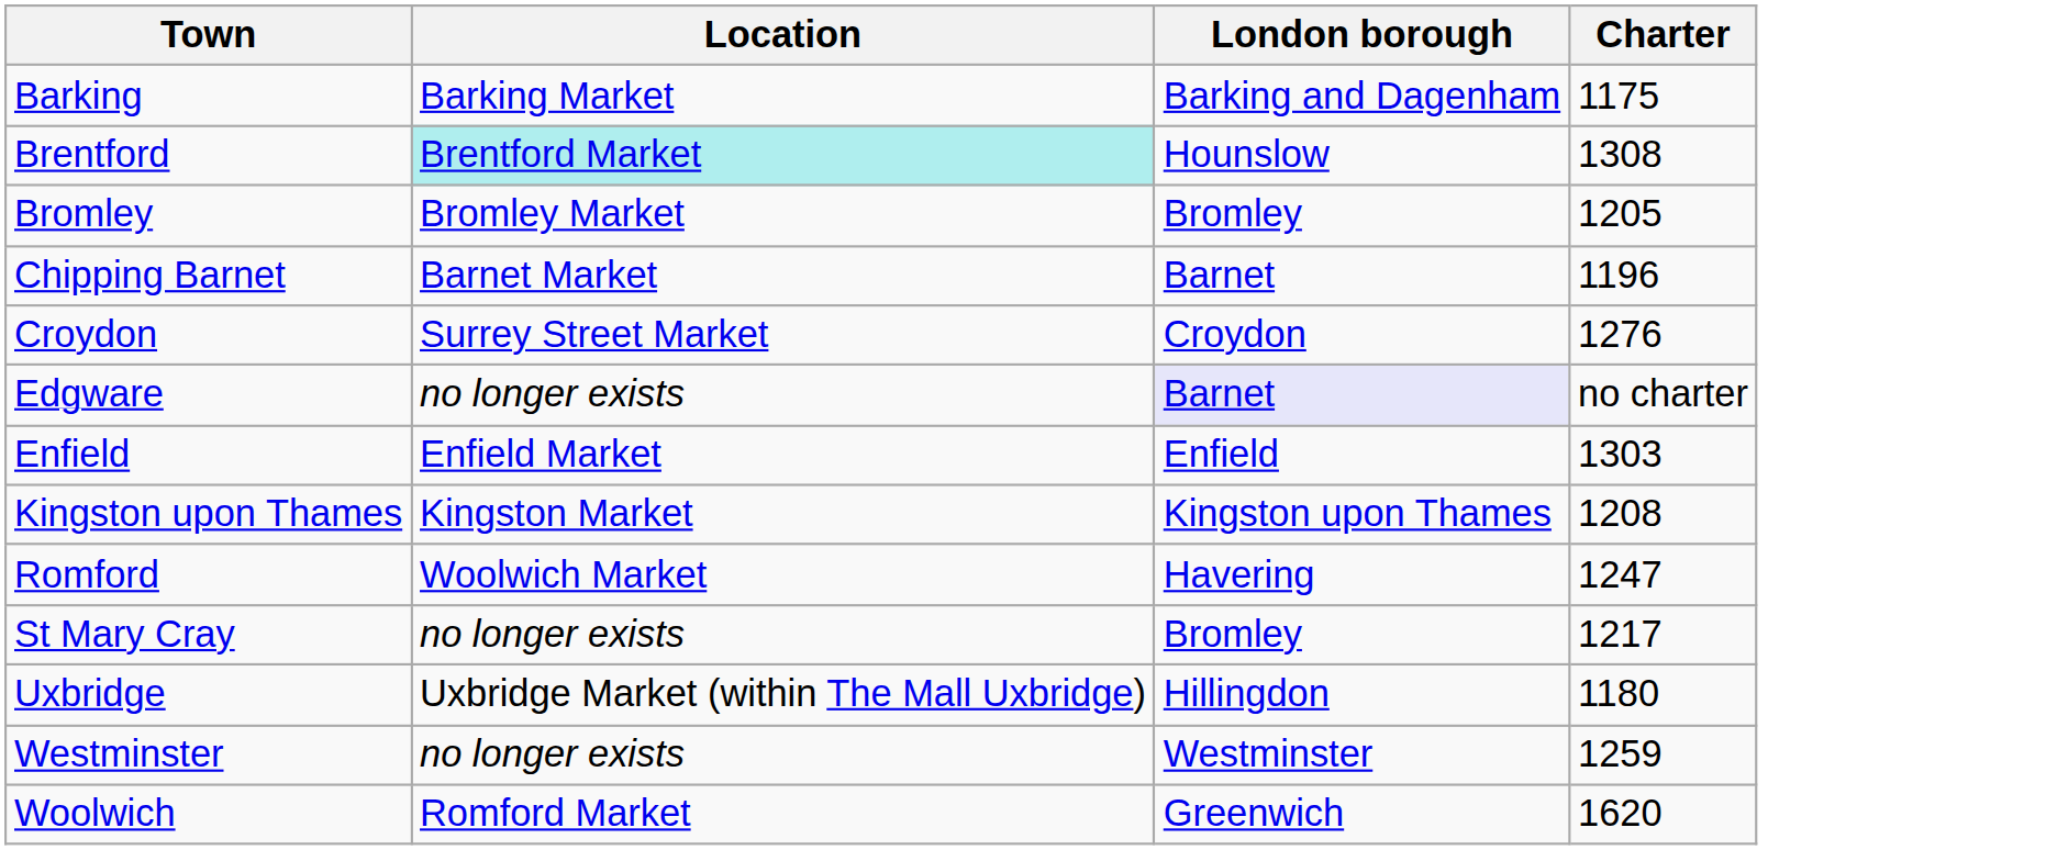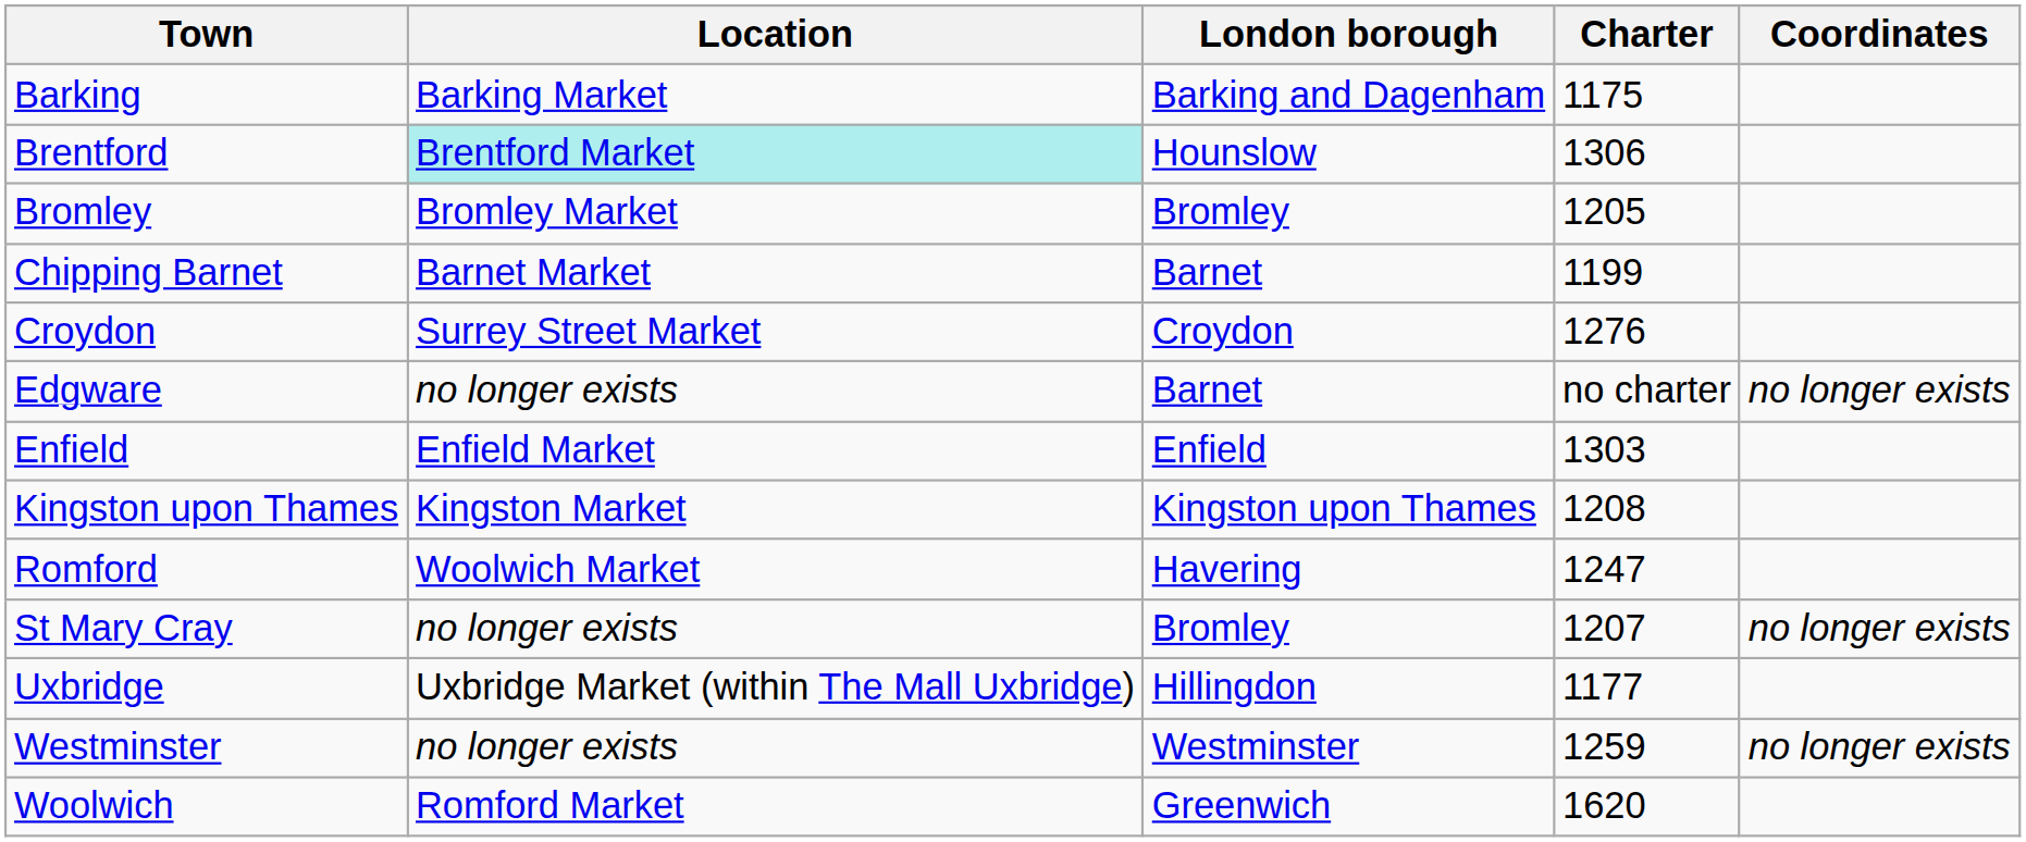+ column: Coordinates | no longer exists | no longer exists | no longer exists
Brentford | Charter: 1308 -> 1306
Chipping Barnet | Charter: 1196 -> 1199
Edgware | London borough: lavender background -> no background
St Mary Cray | Charter: 1217 -> 1207
Uxbridge | Charter: 1180 -> 1177
